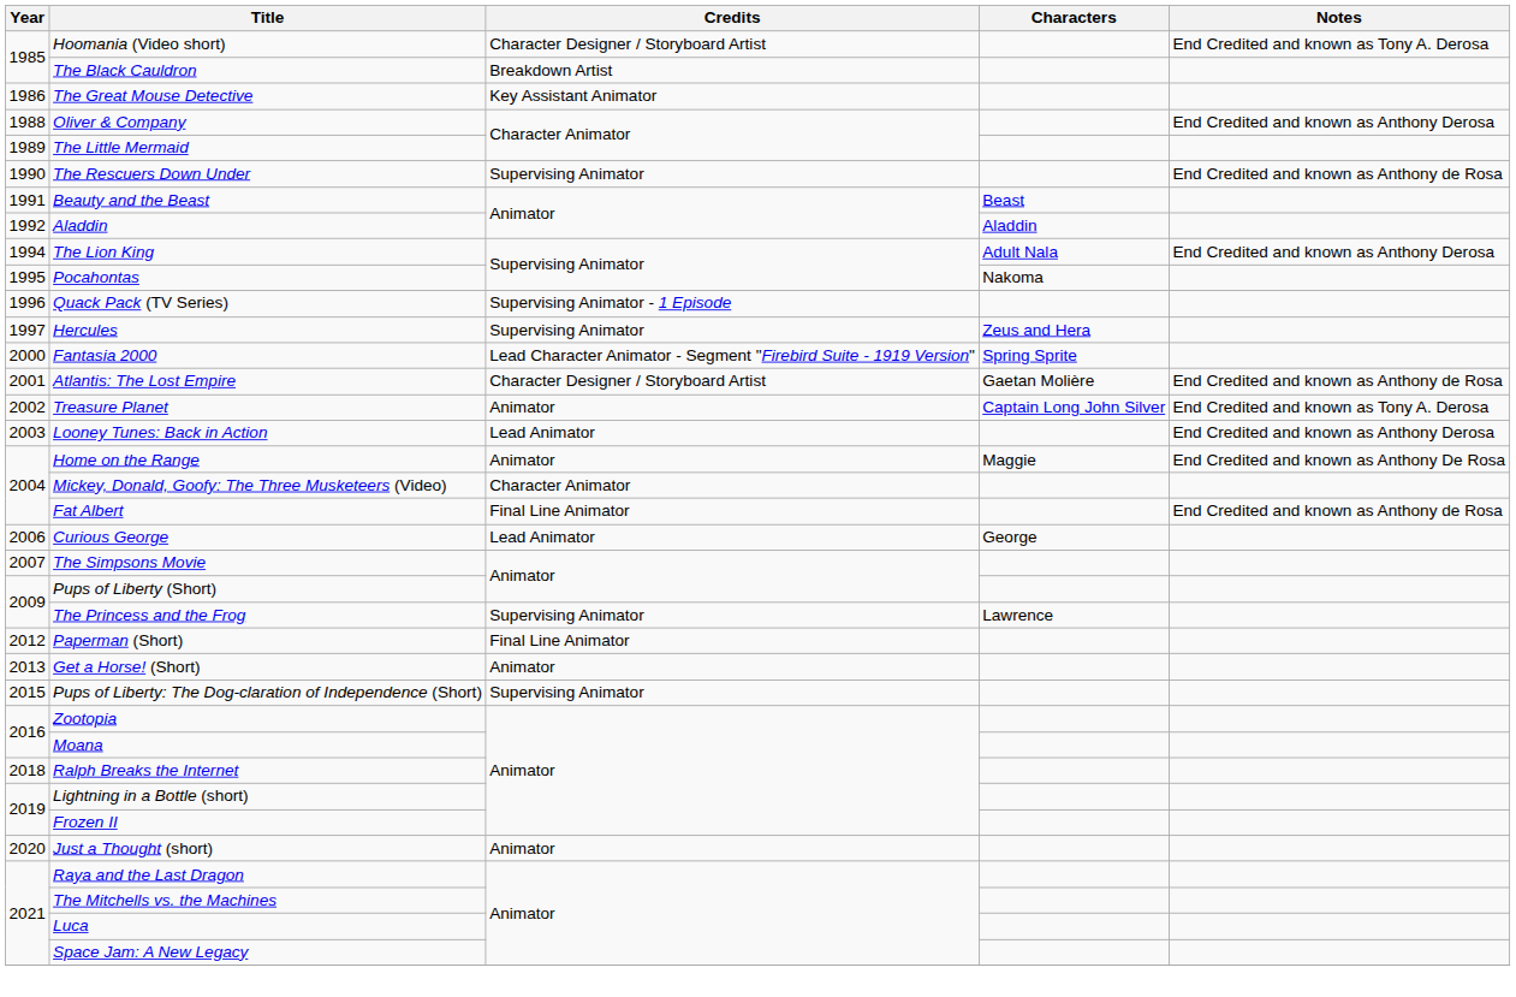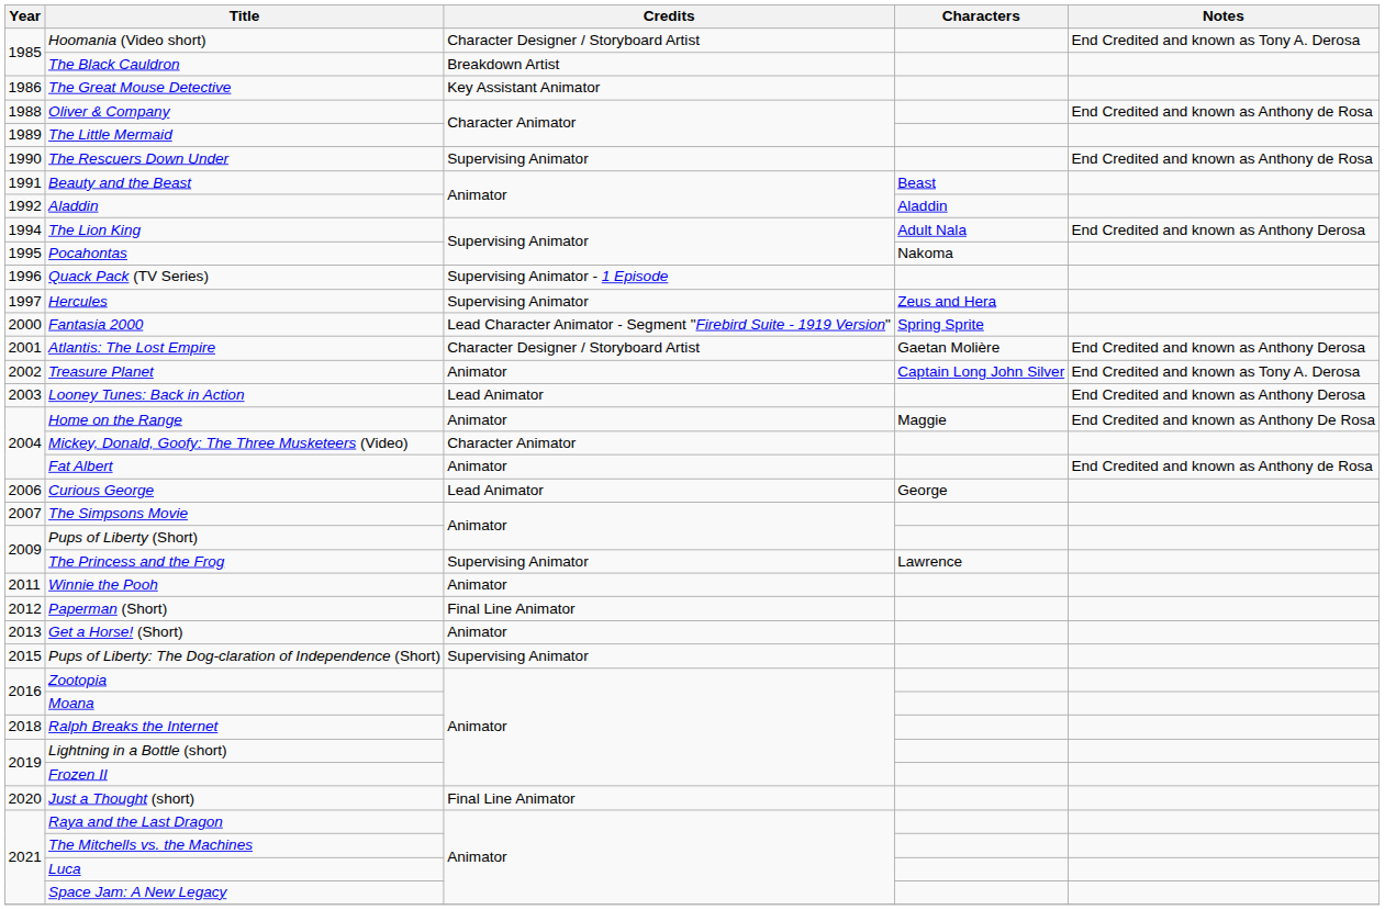Oliver & Company | Notes: End Credited and known as Anthony Derosa -> End Credited and known as Anthony de Rosa
Atlantis: The Lost Empire | Notes: End Credited and known as Anthony de Rosa -> End Credited and known as Anthony Derosa
Fat Albert | Credits: Final Line Animator -> Animator
+ row: 2011 | Winnie the Pooh | Animator
Just a Thought (short) | Credits: Animator -> Final Line Animator
